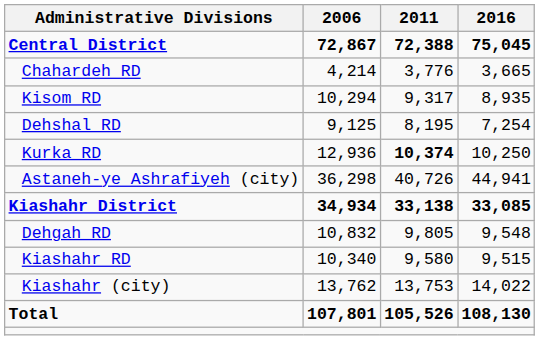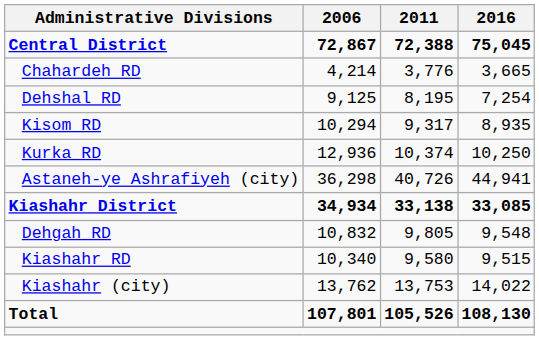rows swapped: Dehshal RD <-> Kisom RD
Kurka RD | 2011: bold -> normal
